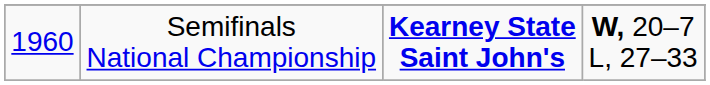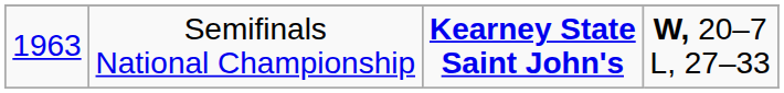Semifinals National Championship | column 1: 1960 -> 1963
